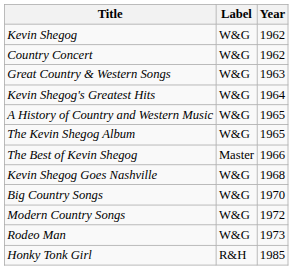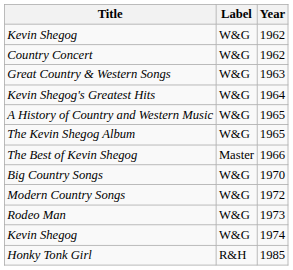- row: Kevin Shegog Goes Nashville | W&G | 1968
+ row: Kevin Shegog | W&G | 1974
